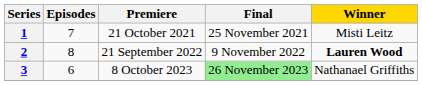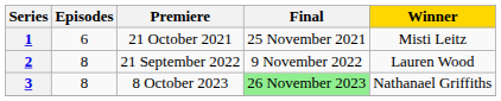1 | Episodes: 7 -> 6
2 | Winner: bold -> normal
3 | Episodes: 6 -> 8
